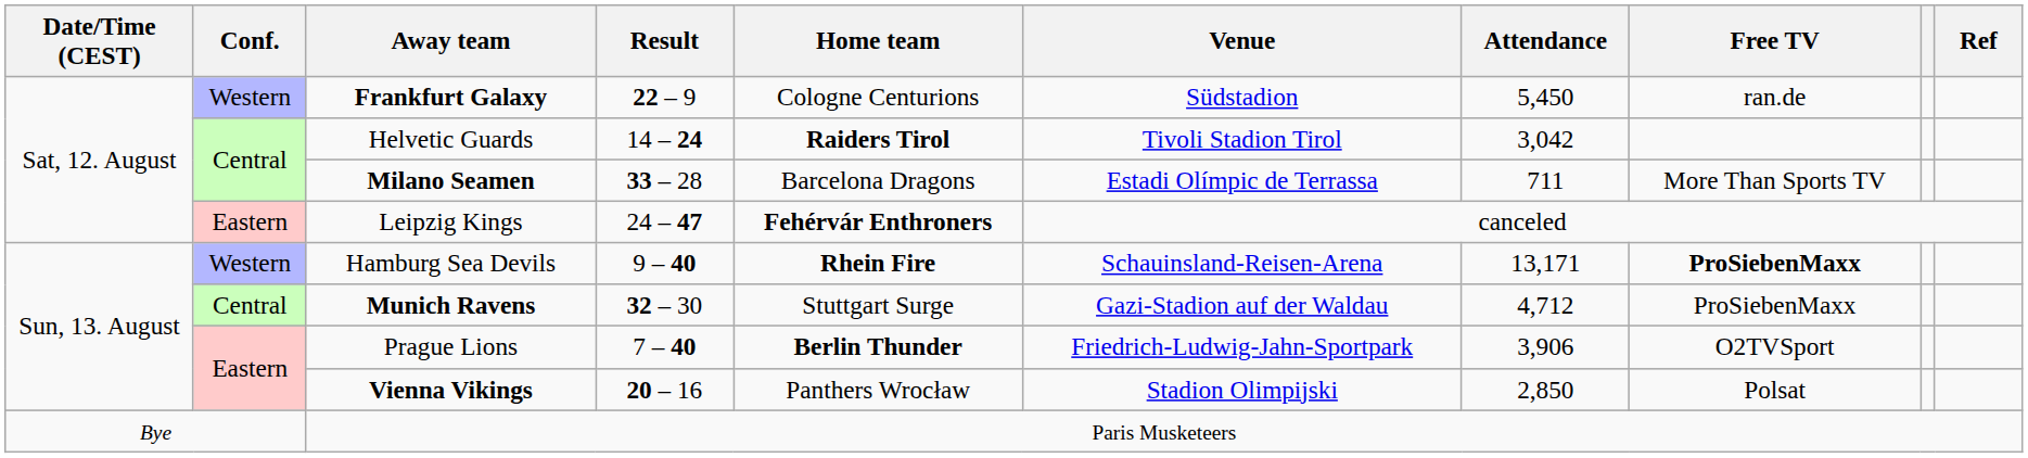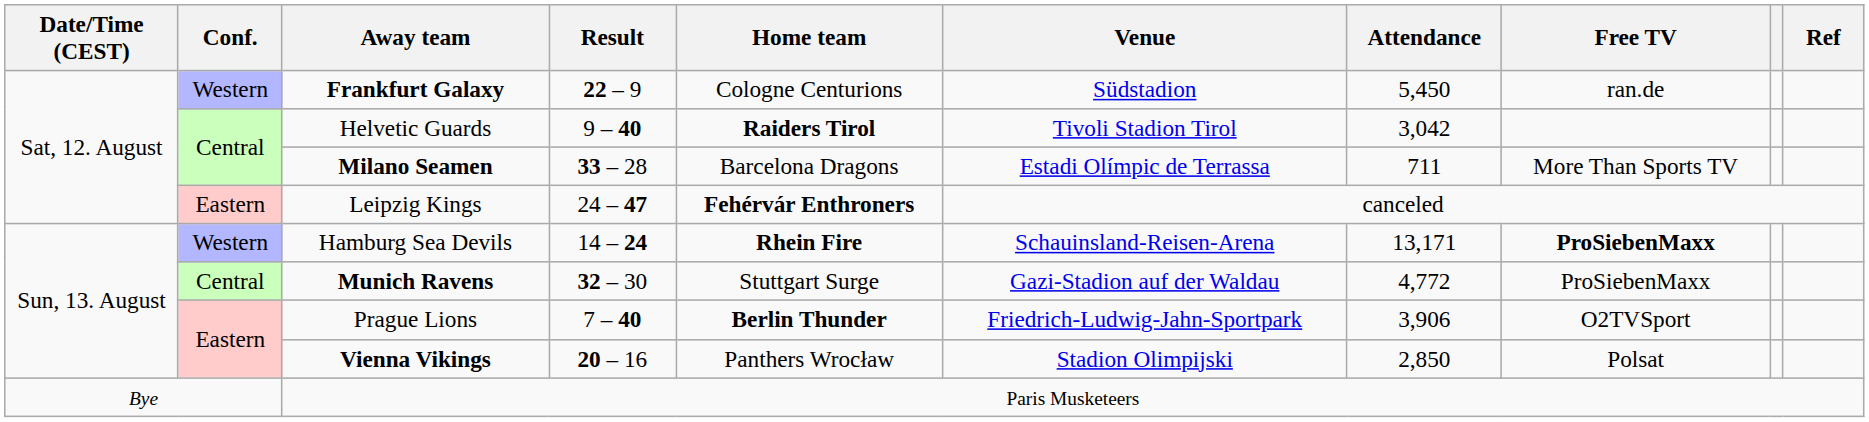Helvetic Guards | Result: 14 – 24 -> 9 – 40
Hamburg Sea Devils | Result: 9 – 40 -> 14 – 24
Munich Ravens | Attendance: 4,712 -> 4,772
